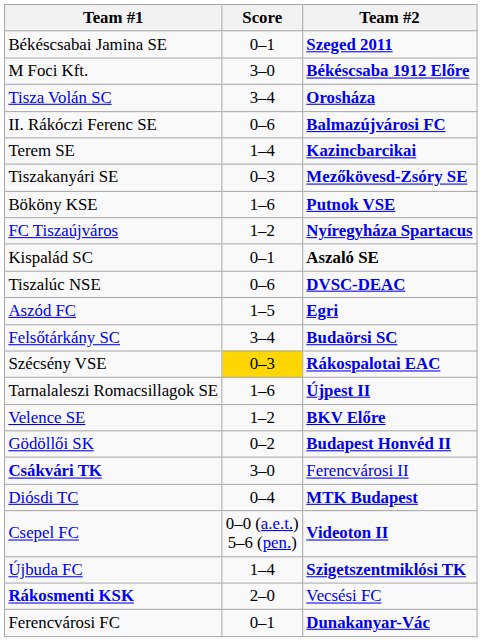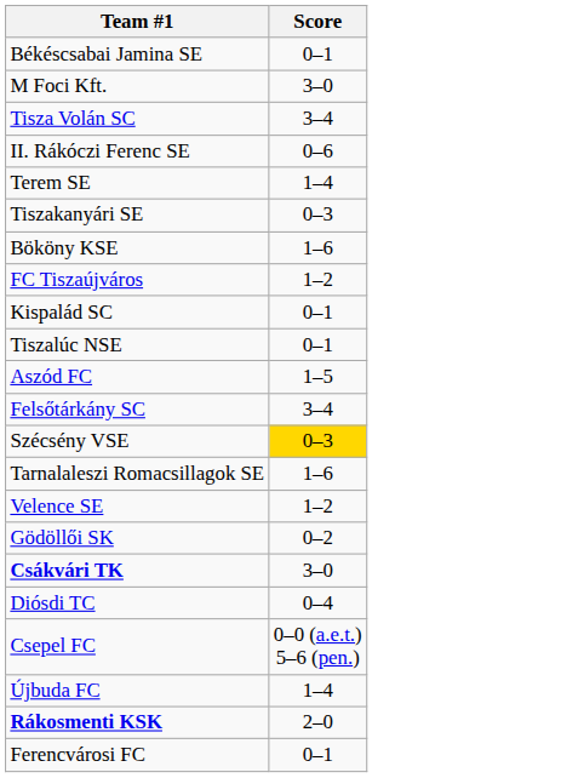- column: Team #2 | Szeged 2011 | Békéscsaba 1912 Előre | Orosháza | Balmazújvárosi FC | Kazincbarcikai | Mezőkövesd-Zsóry SE | Putnok VSE | Nyíregyháza Spartacus | Aszaló SE | DVSC-DEAC | Egri | Budaörsi SC | Rákospalotai EAC | Újpest II | BKV Előre | Budapest Honvéd II | Ferencvárosi II | MTK Budapest | Videoton II | Szigetszentmiklósi TK | Vecsési FC | Dunakanyar-Vác
Tiszalúc NSE | Score: 0–6 -> 0–1
